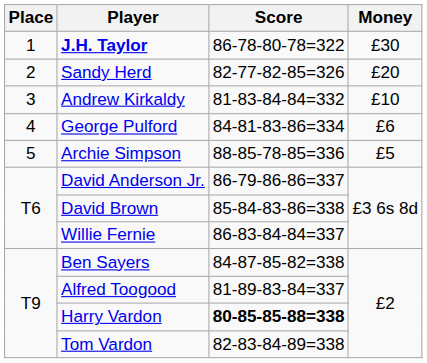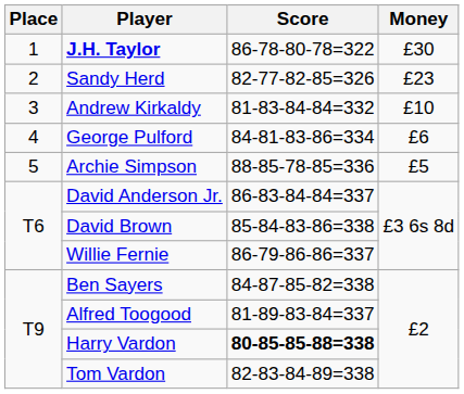Sandy Herd | Money: £20 -> £23
David Anderson Jr. | Score: 86-79-86-86=337 -> 86-83-84-84=337
Willie Fernie | Score: 86-83-84-84=337 -> 86-79-86-86=337
